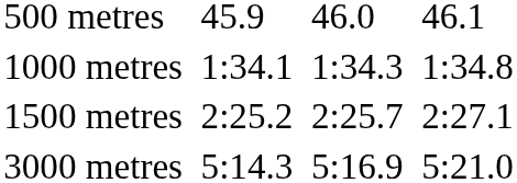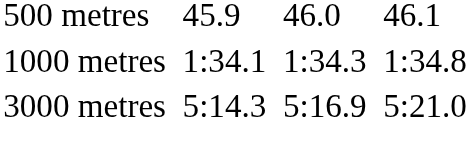- row: 1500 metres | 2:25.2 | 2:25.7 | 2:27.1
